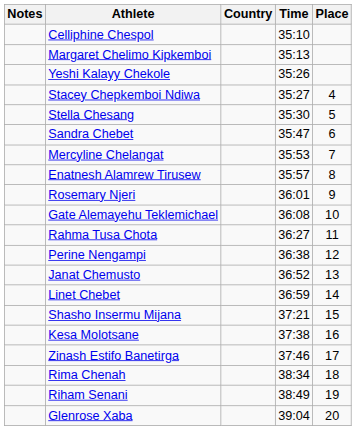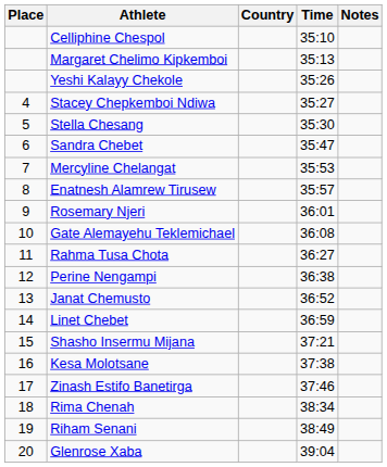columns swapped: Place <-> Notes
